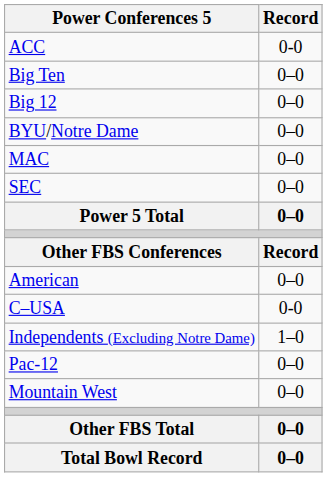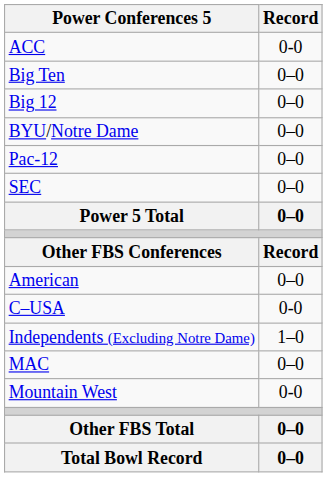rows swapped: Pac-12 <-> MAC
Mountain West | Record: 0–0 -> 0-0
